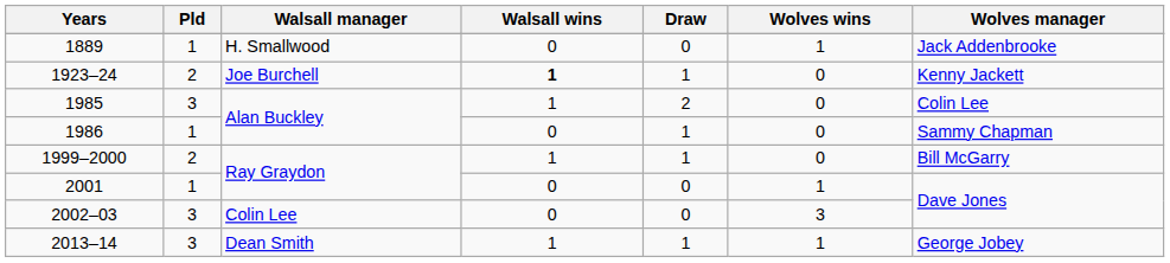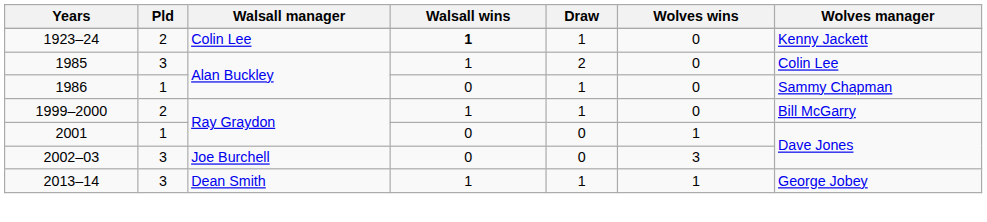- row: 1889 | 1 | H. Smallwood | 0 | 0 | 1 | Jack Addenbrooke
1923–24 | Walsall manager: Joe Burchell -> Colin Lee
2002–03 | Walsall manager: Colin Lee -> Joe Burchell
